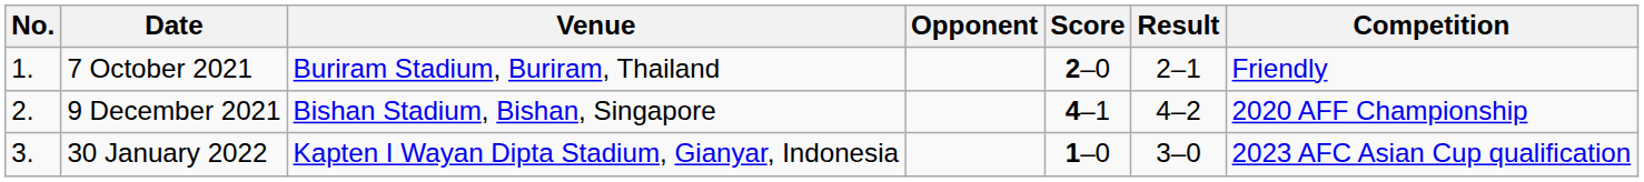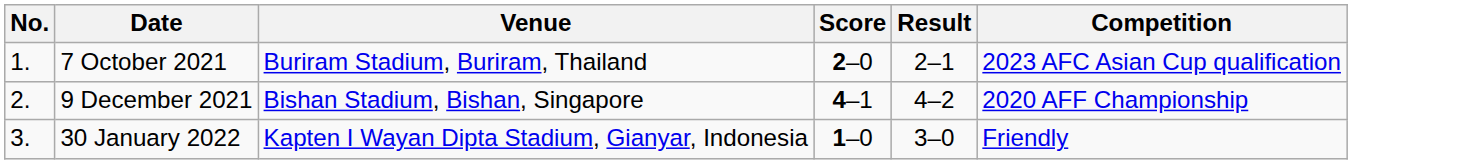- column: Opponent
7 October 2021 | Competition: Friendly -> 2023 AFC Asian Cup qualification
30 January 2022 | Competition: 2023 AFC Asian Cup qualification -> Friendly
